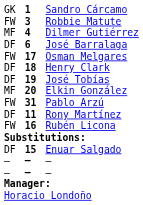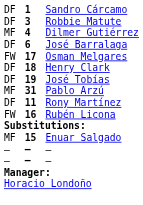Sandro Cárcamo | column 1: GK -> DF
Robbie Matute | column 1: FW -> DF
- row: MF | 20 | Elkin González
Pablo Arzú | column 1: FW -> MF
Enuar Salgado | column 1: DF -> MF
